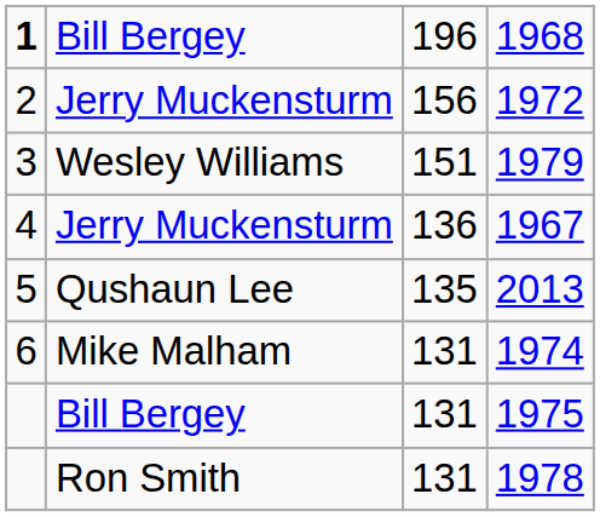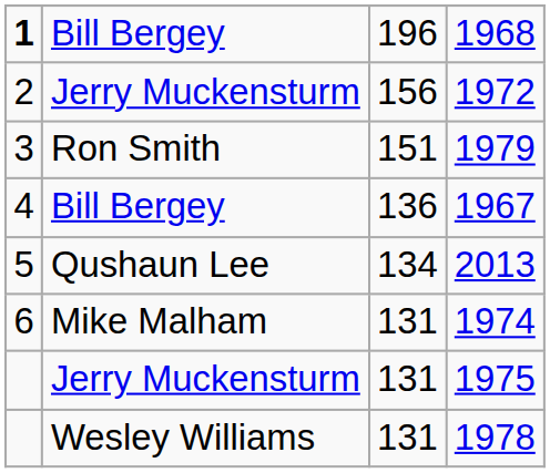1979 | column 2: Wesley Williams -> Ron Smith
1967 | column 2: Jerry Muckensturm -> Bill Bergey
2013 | column 3: 135 -> 134
1975 | column 2: Bill Bergey -> Jerry Muckensturm
1978 | column 2: Ron Smith -> Wesley Williams
